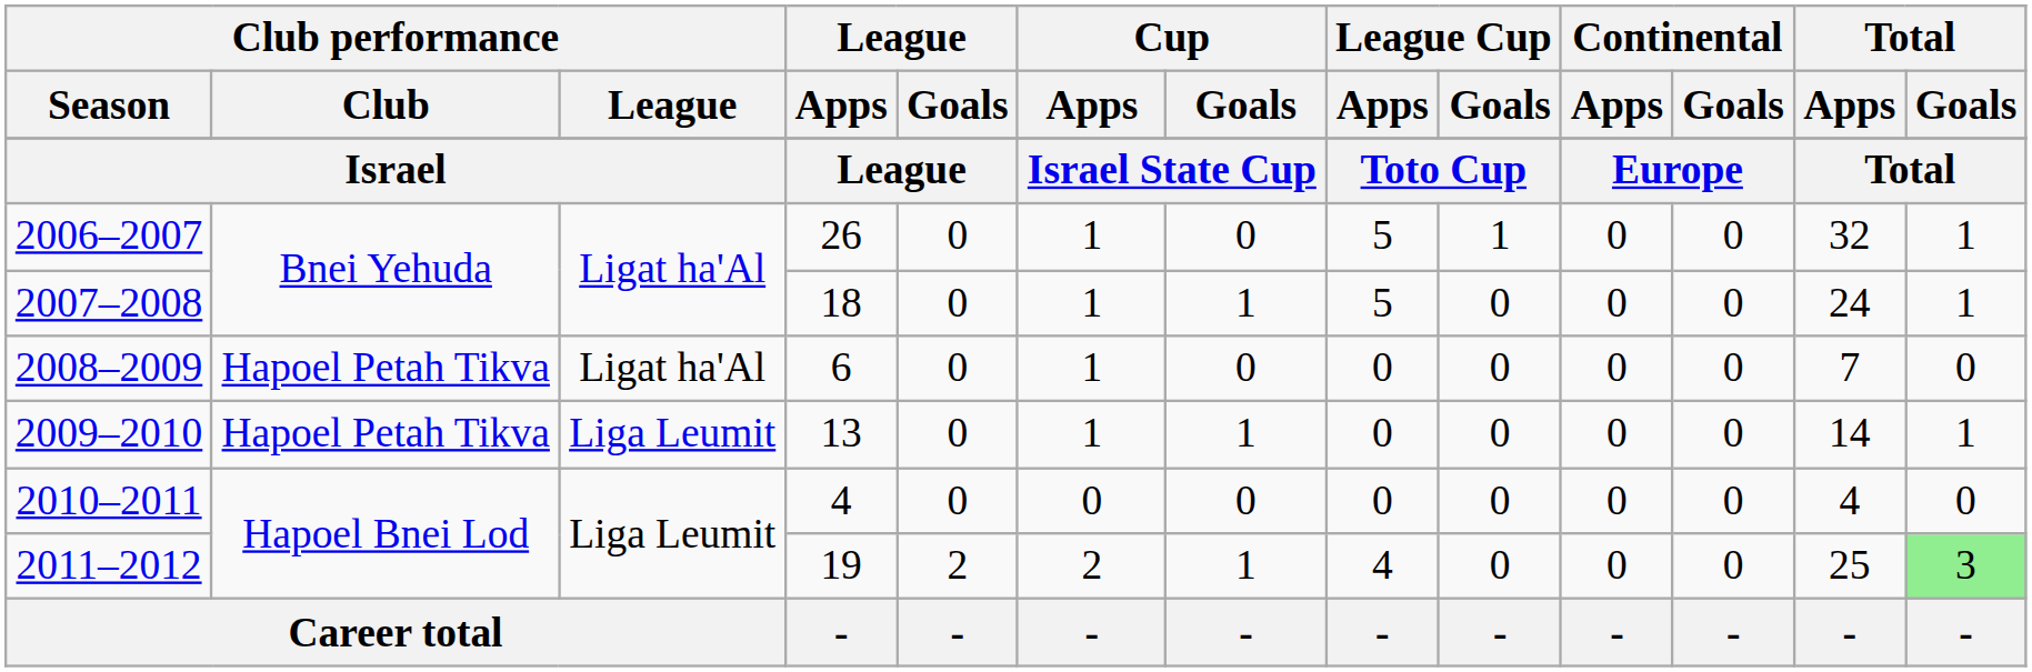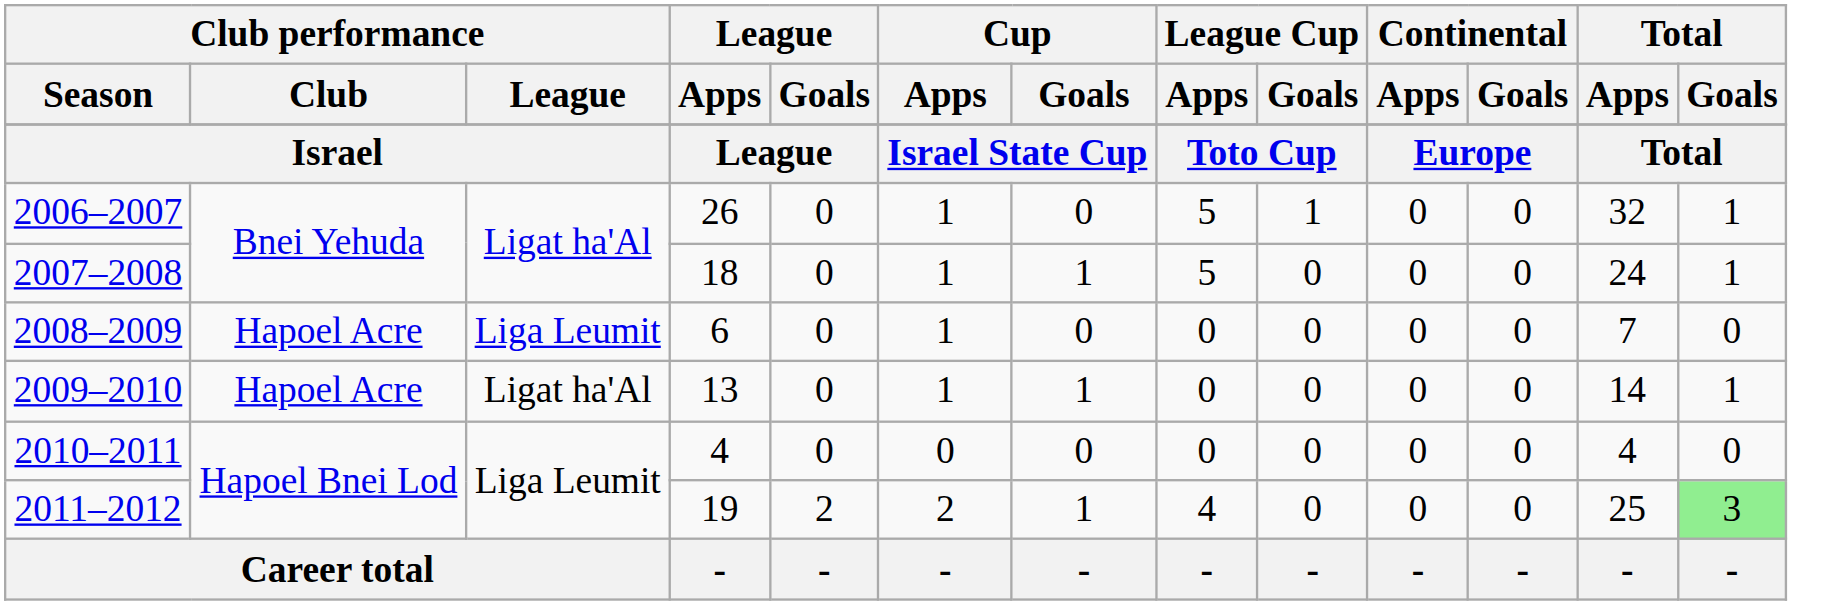2008–2009 | Club performance / Club: Hapoel Petah Tikva -> Hapoel Acre
2008–2009 | Club performance / League: Ligat ha'Al -> Liga Leumit
2009–2010 | Club performance / Club: Hapoel Petah Tikva -> Hapoel Acre
2009–2010 | Club performance / League: Liga Leumit -> Ligat ha'Al
